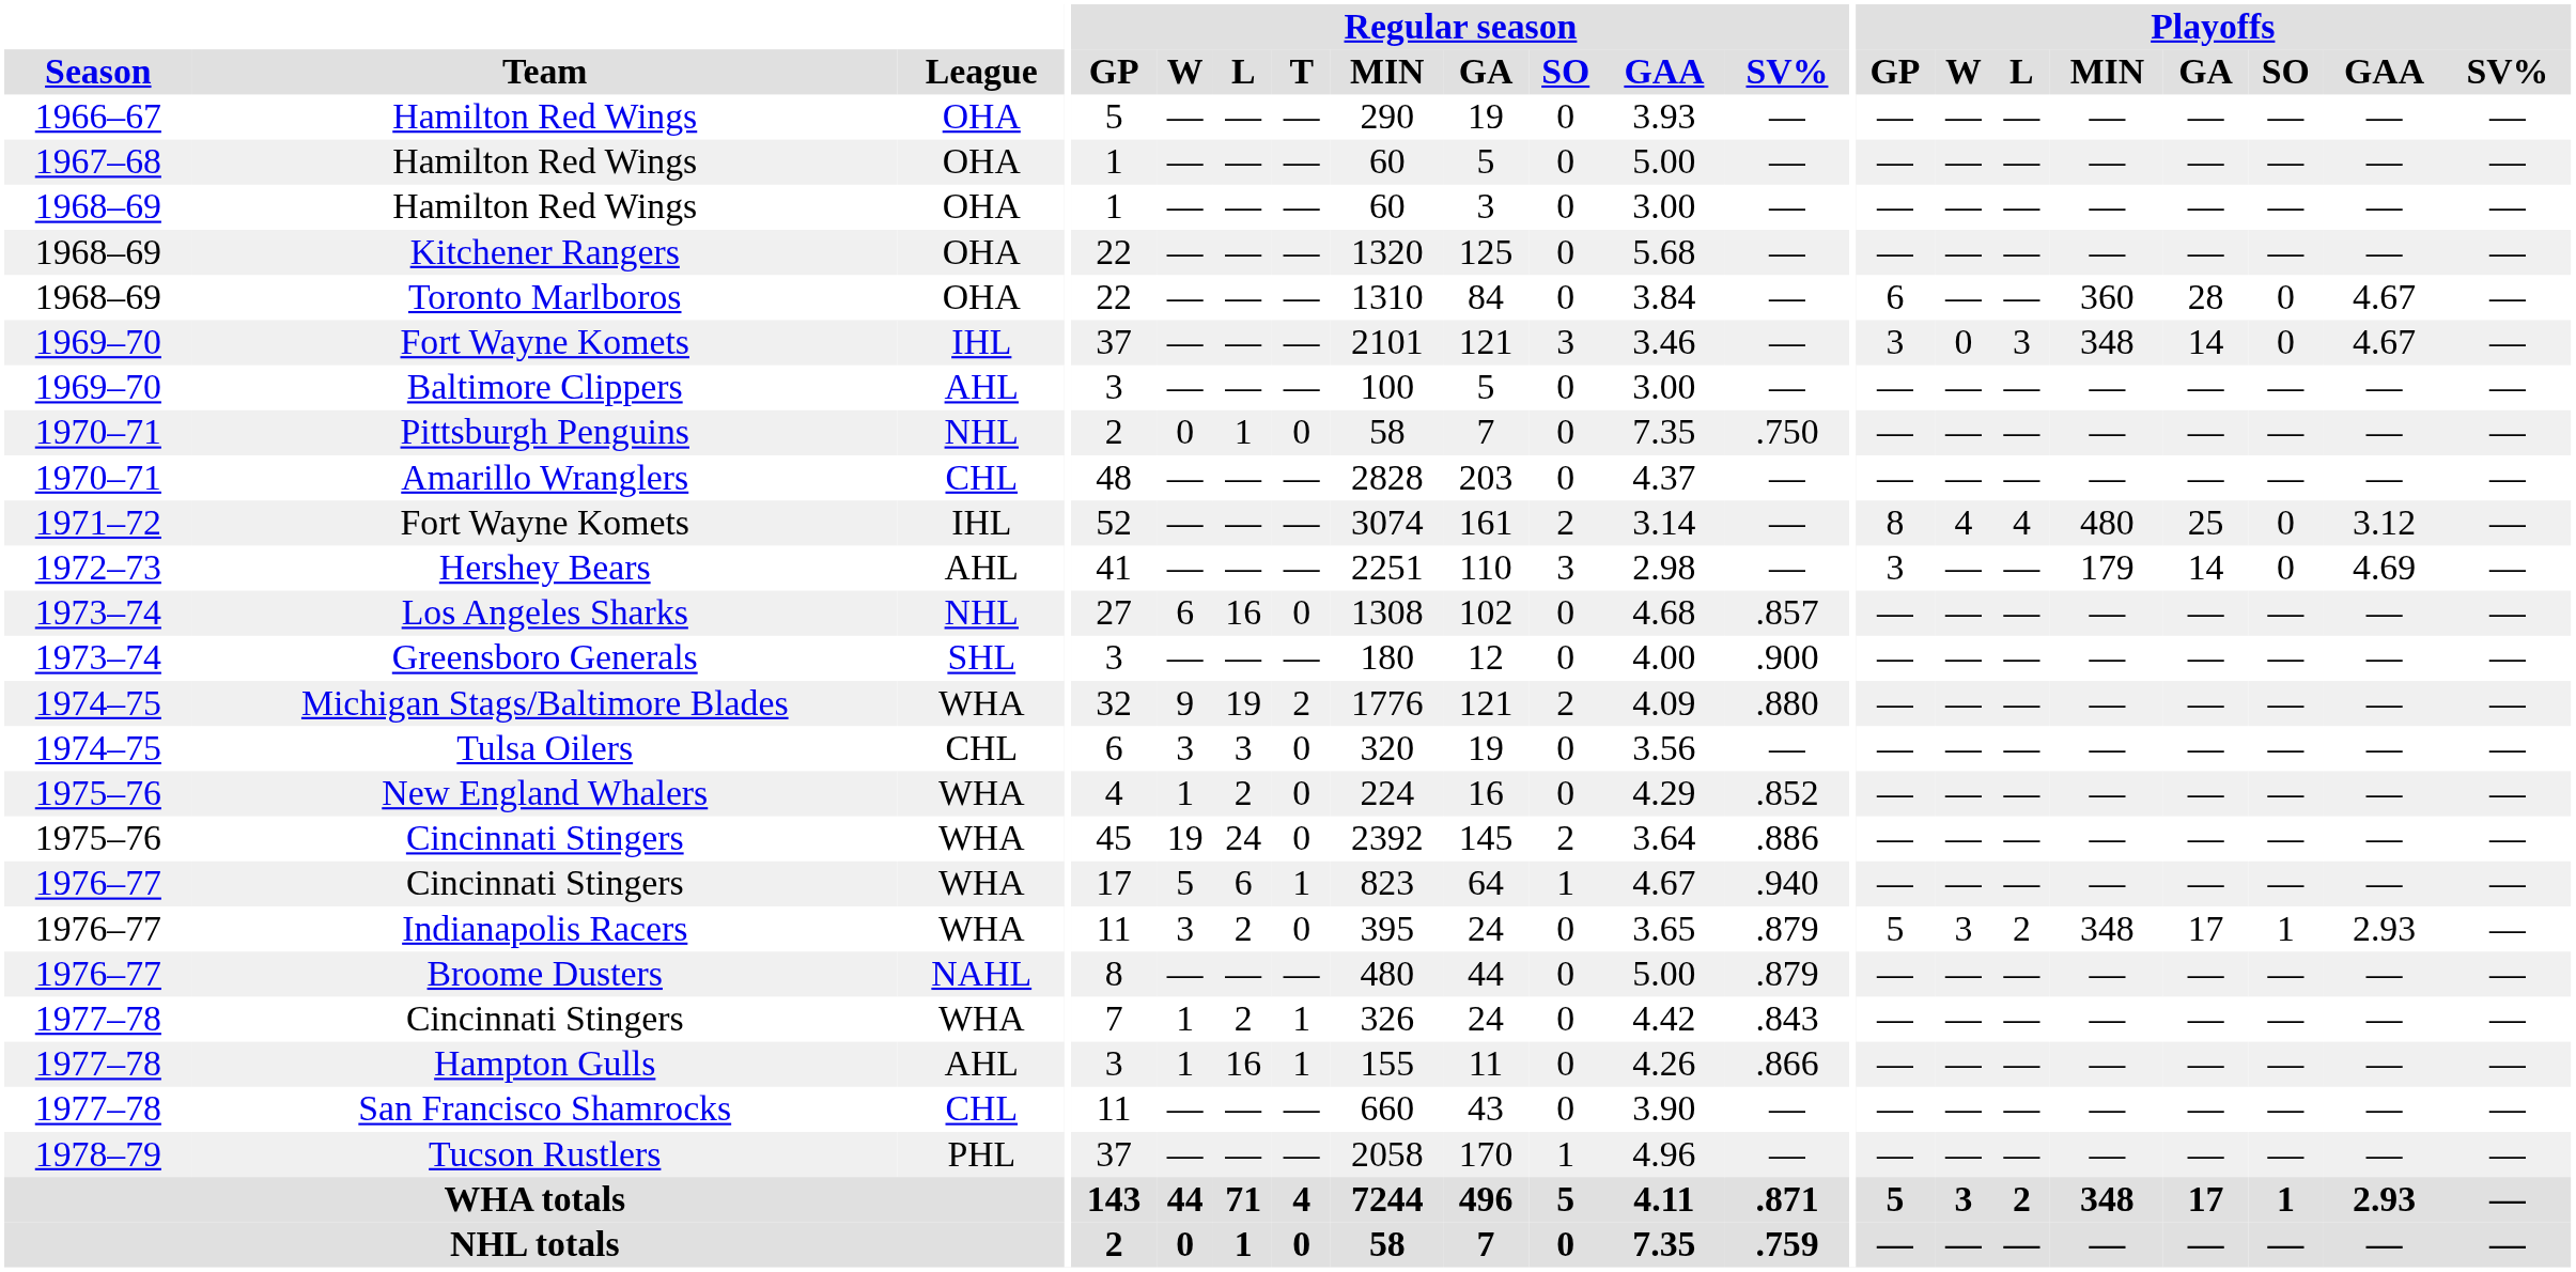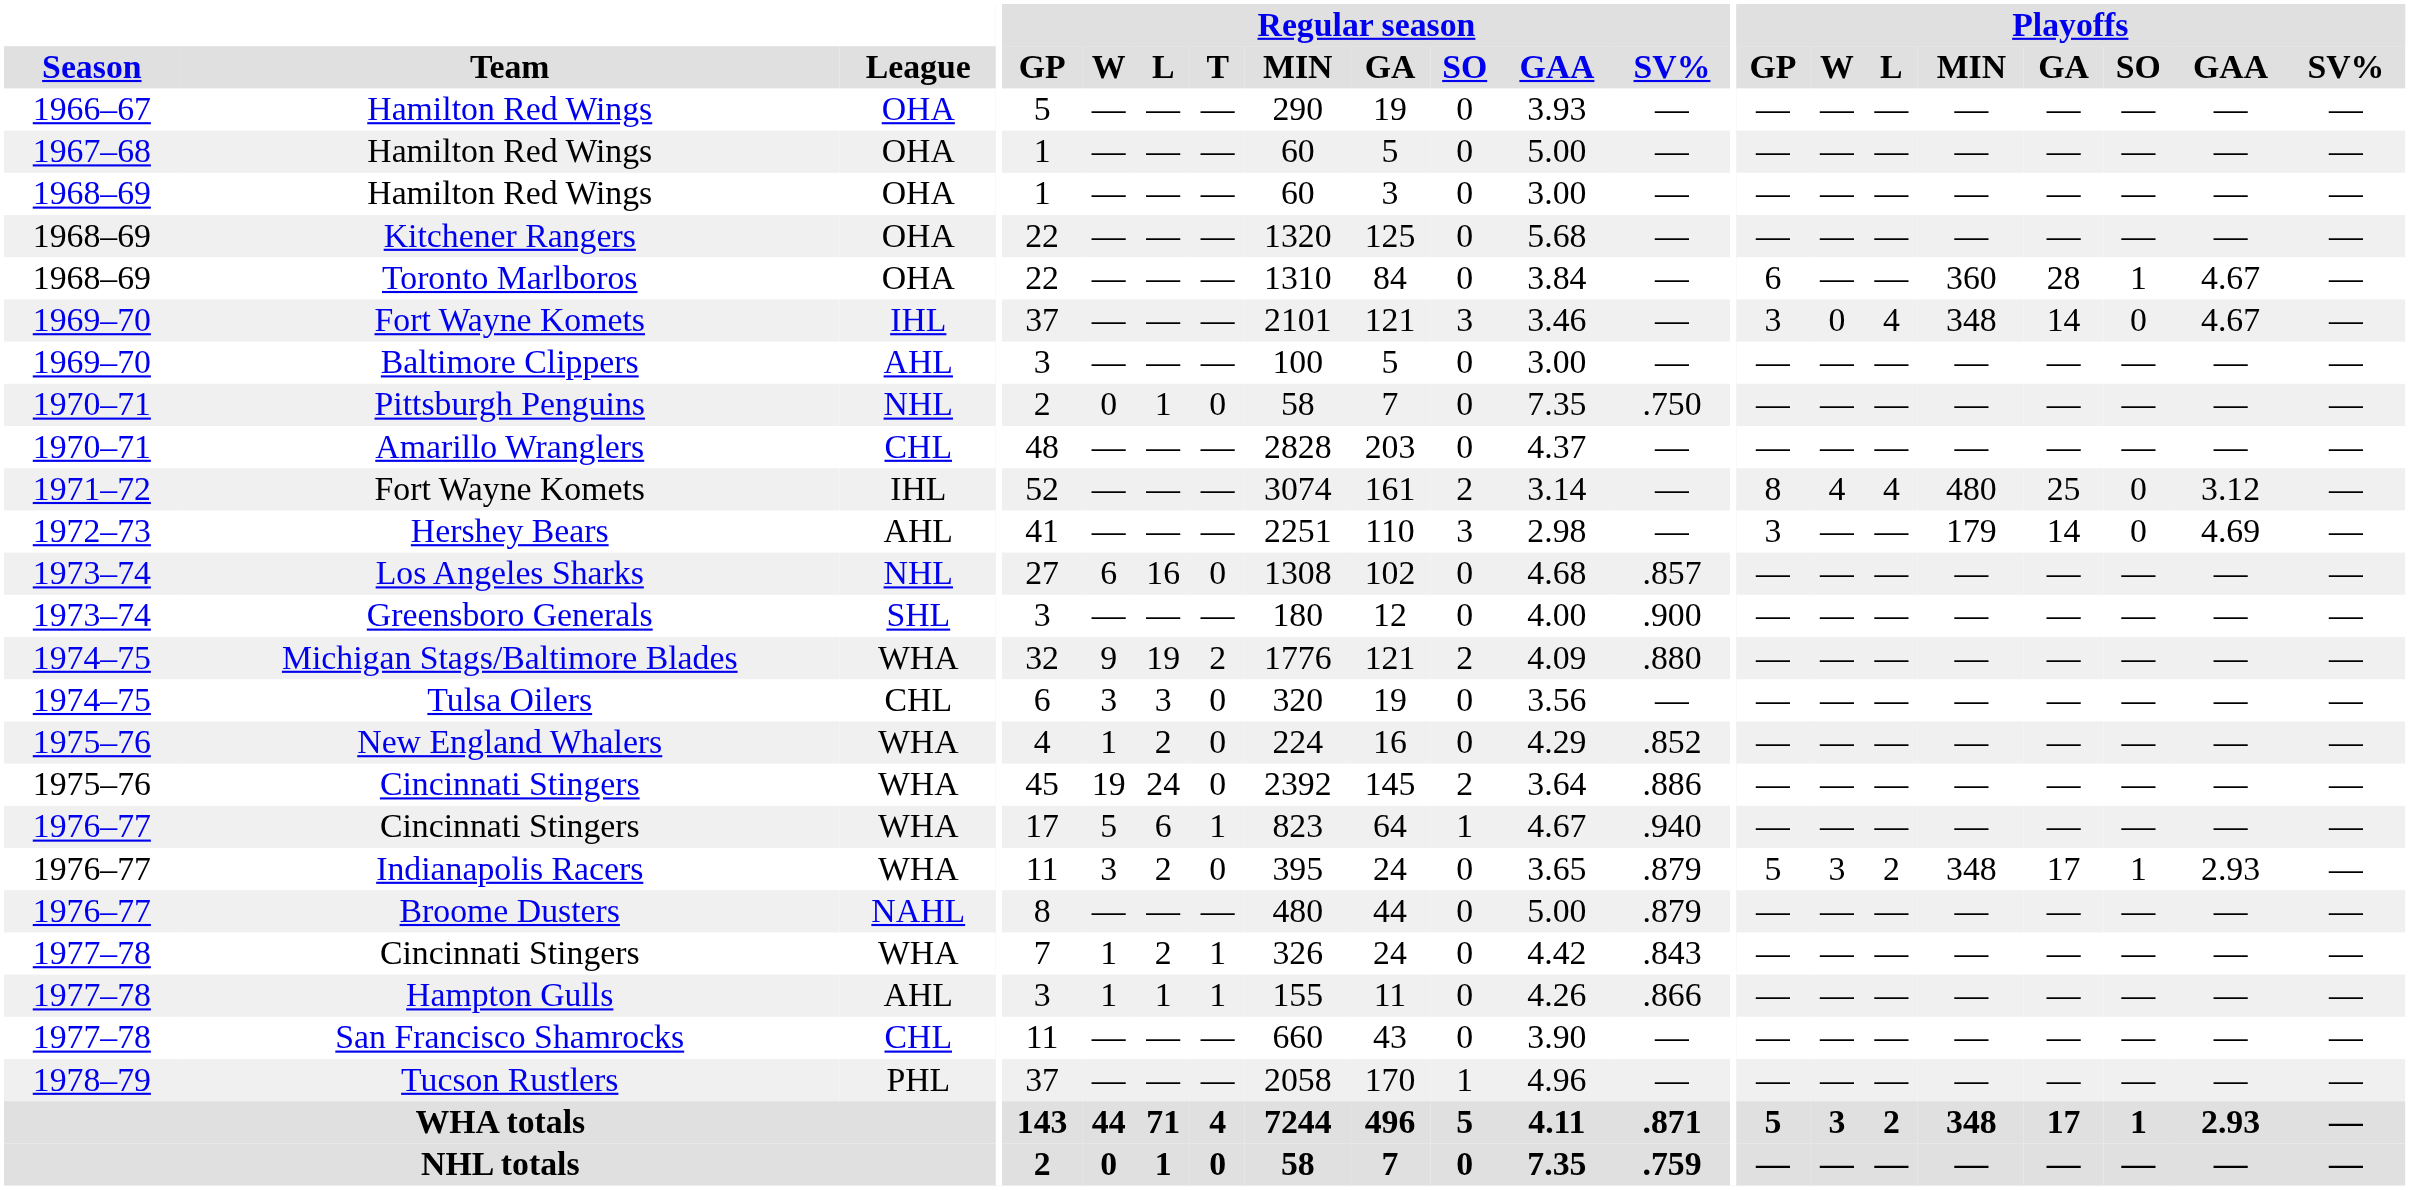Toronto Marlboros | Playoffs / SO: 0 -> 1
1969–70 / Fort Wayne Komets | Playoffs / L: 3 -> 4
Hampton Gulls | Regular season / L: 16 -> 1
